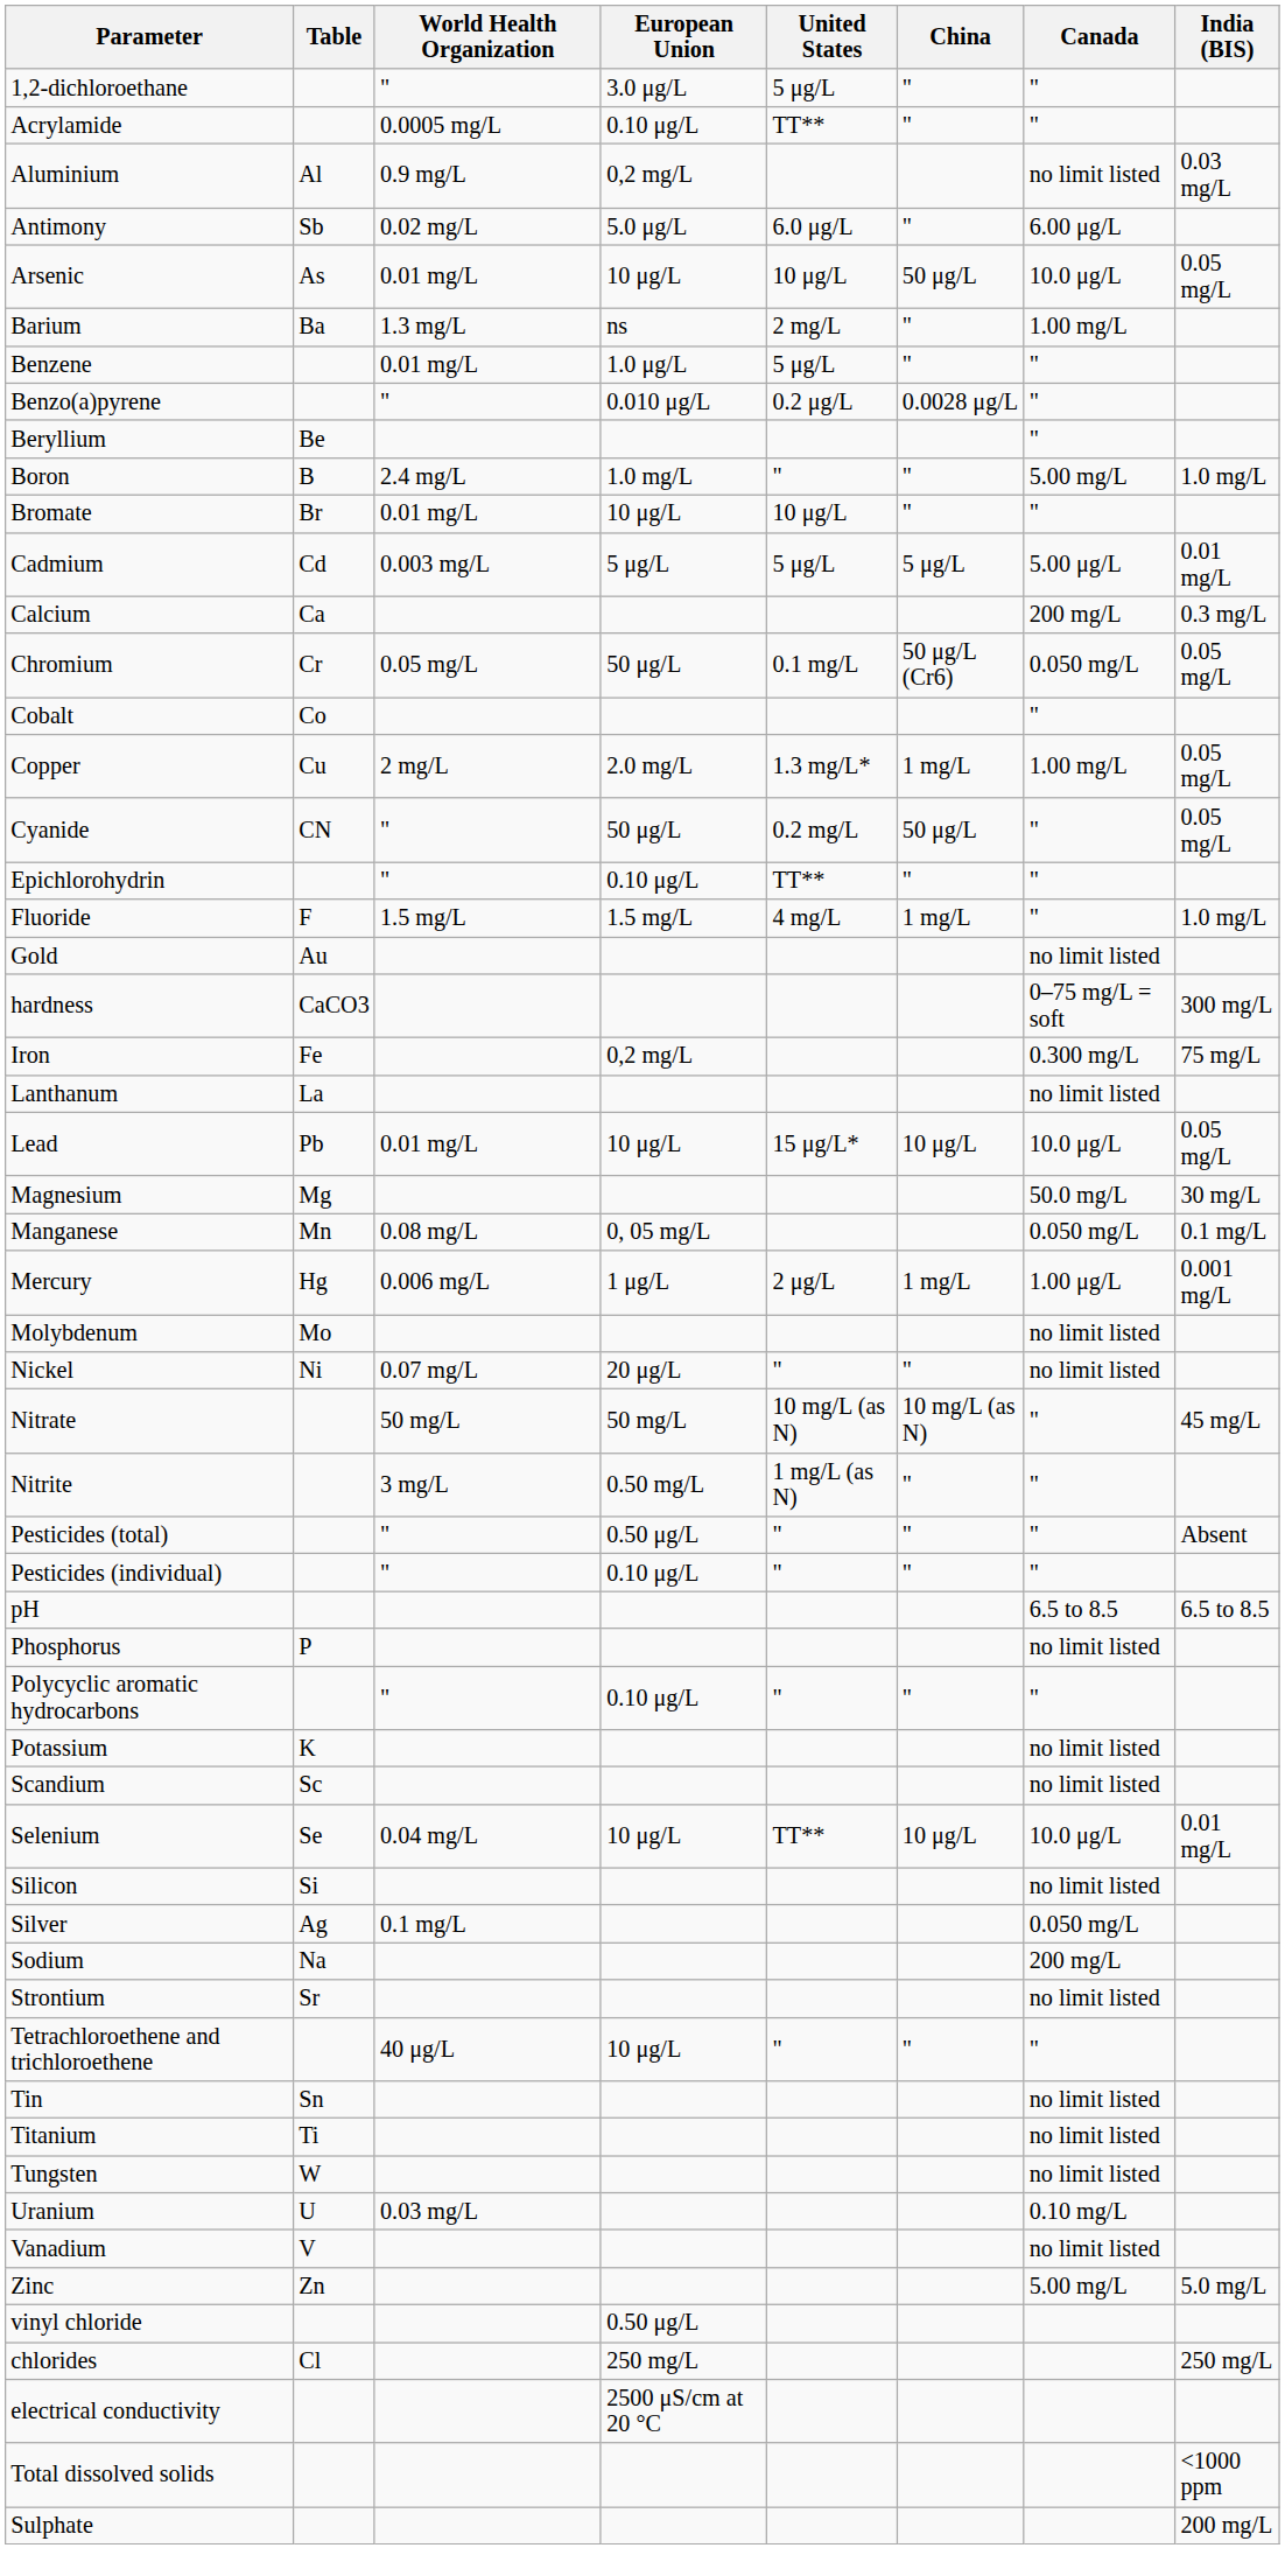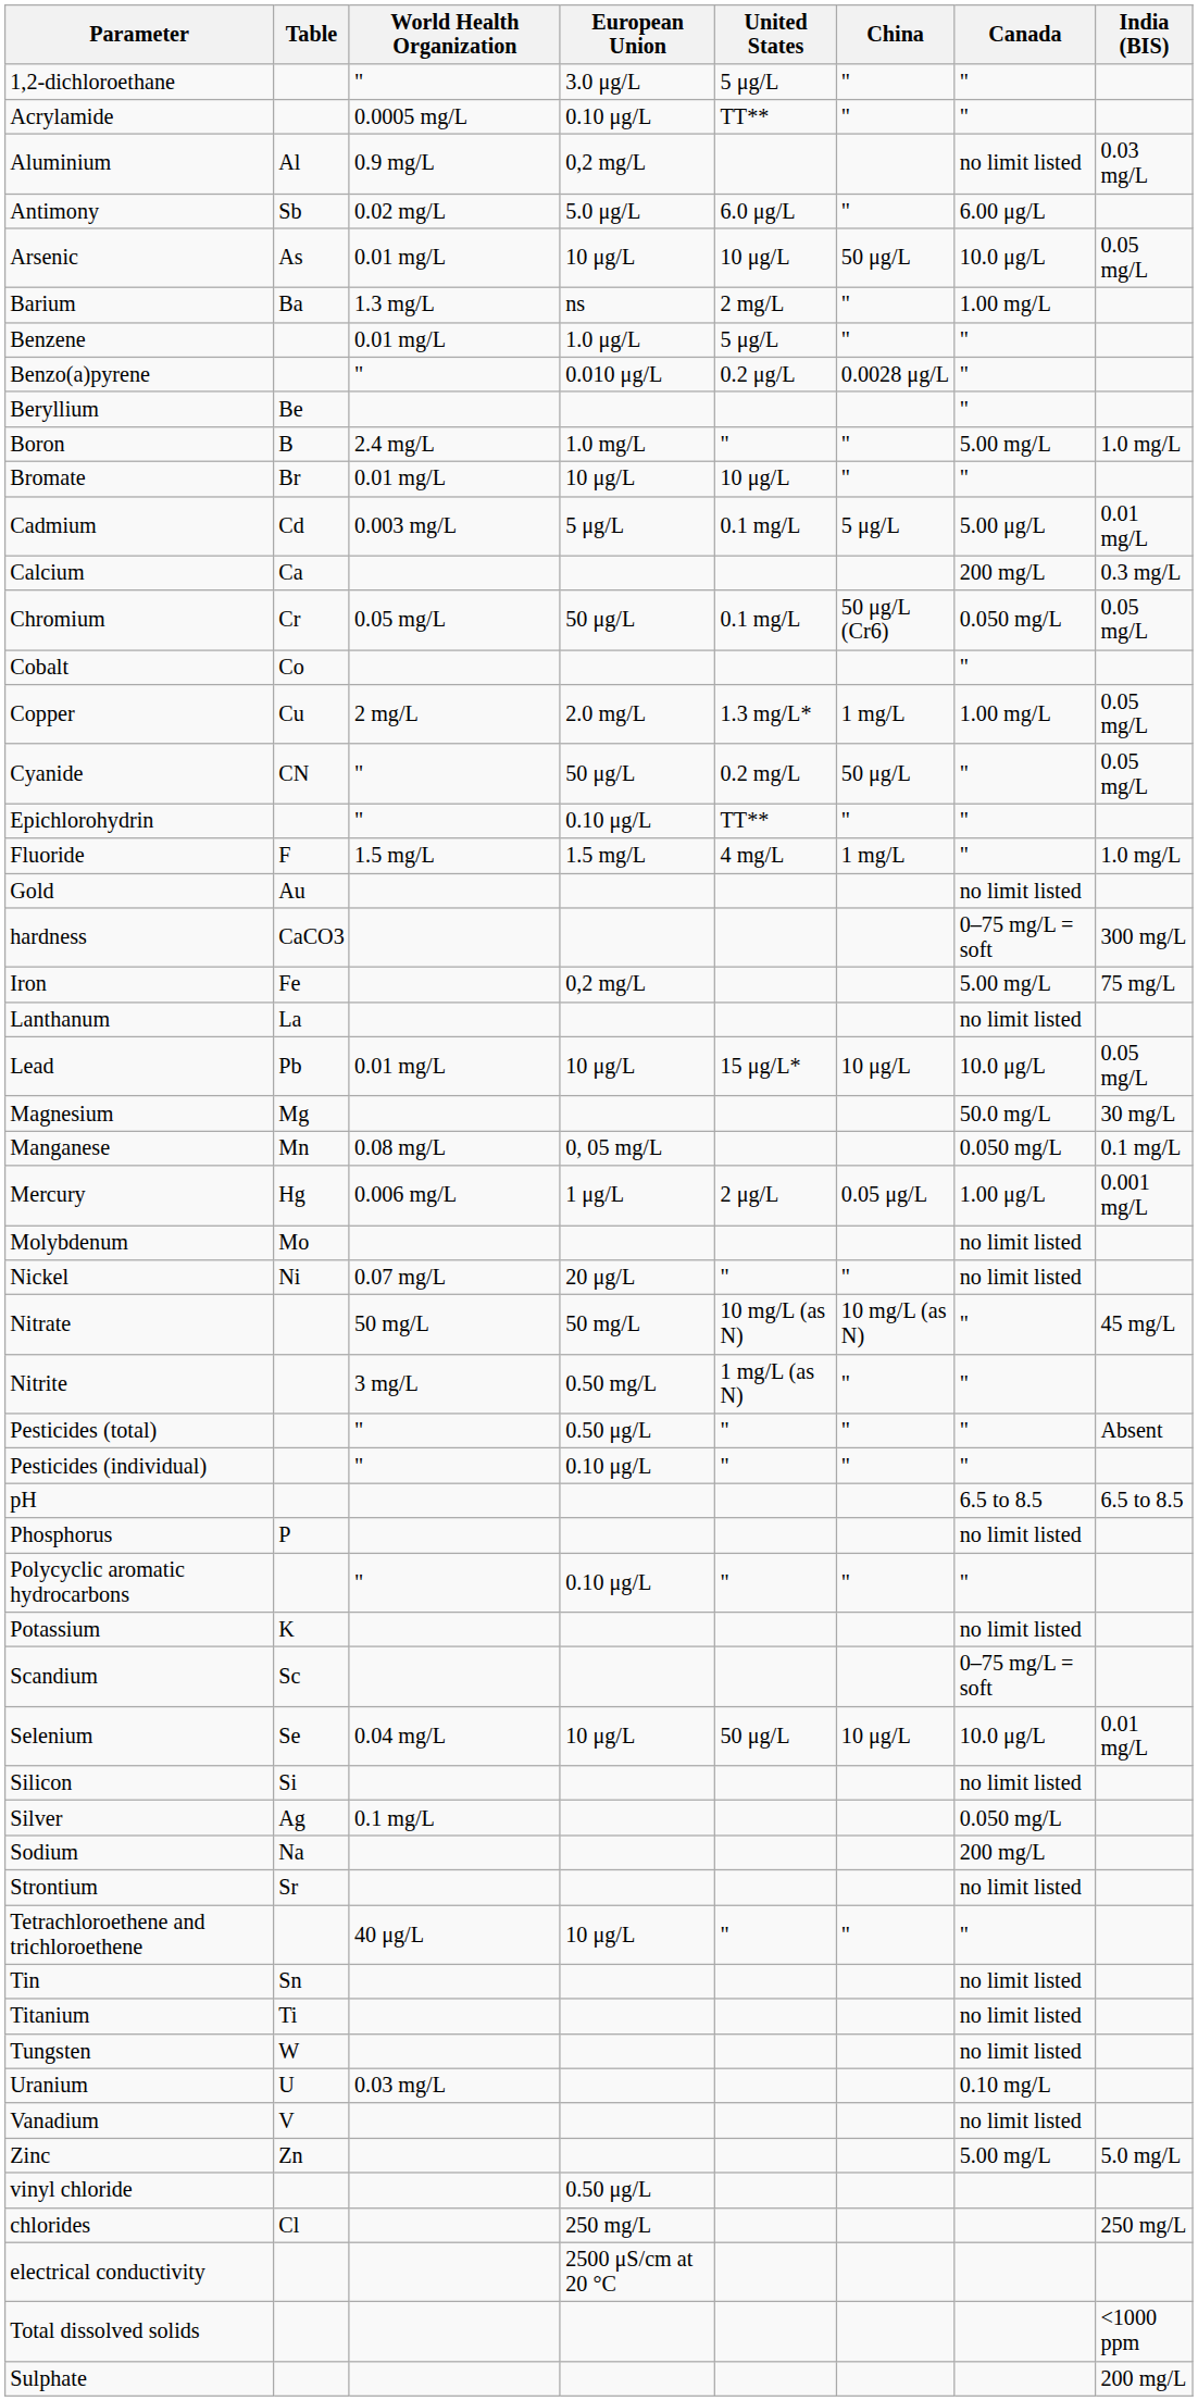Cadmium | United States: 5 μg/L -> 0.1 mg/L
Iron | Canada: 0.300 mg/L -> 5.00 mg/L
Mercury | China: 1 mg/L -> 0.05 μg/L
Scandium | Canada: no limit listed -> 0–75 mg/L = soft
Selenium | United States: TT** -> 50 μg/L
